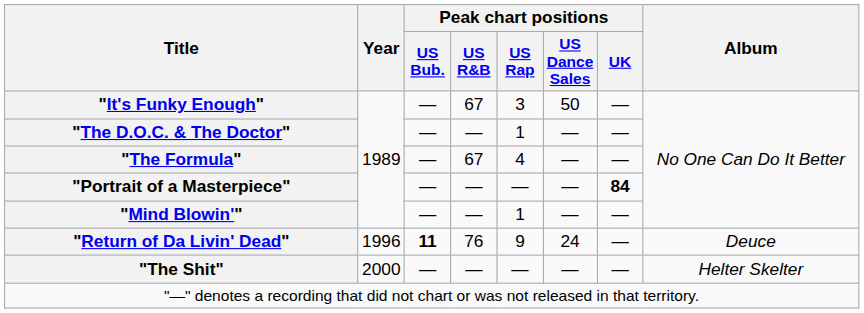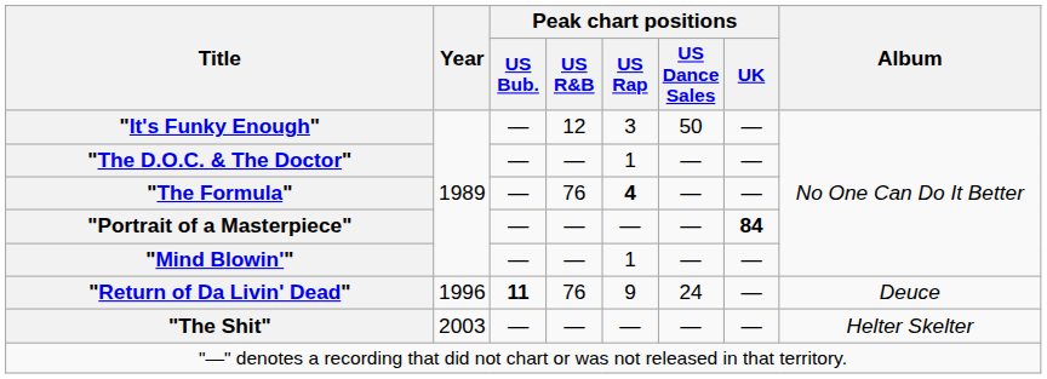"It's Funky Enough" | Peak chart positions / US R&B: 67 -> 12
"The Formula" | Peak chart positions / US R&B: 67 -> 76
"The Formula" | Peak chart positions / US Rap: normal -> bold
"The Shit" | Year: 2000 -> 2003
